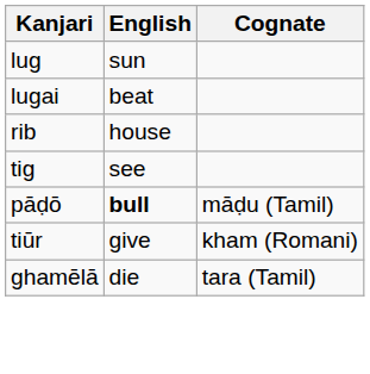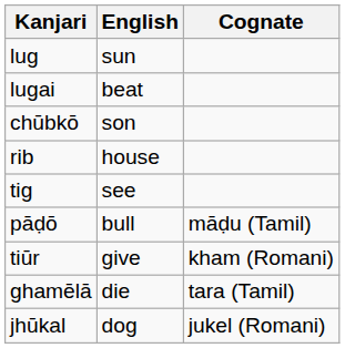+ row: chūbkō | son
pāḍō | English: bold -> normal
+ row: jhūkal | dog | jukel (Romani)
